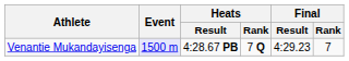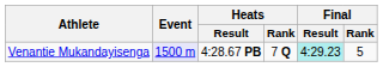Venantie Mukandayisenga | Final / Result: no background -> paleturquoise background
Venantie Mukandayisenga | Final / Rank: 7 -> 5
